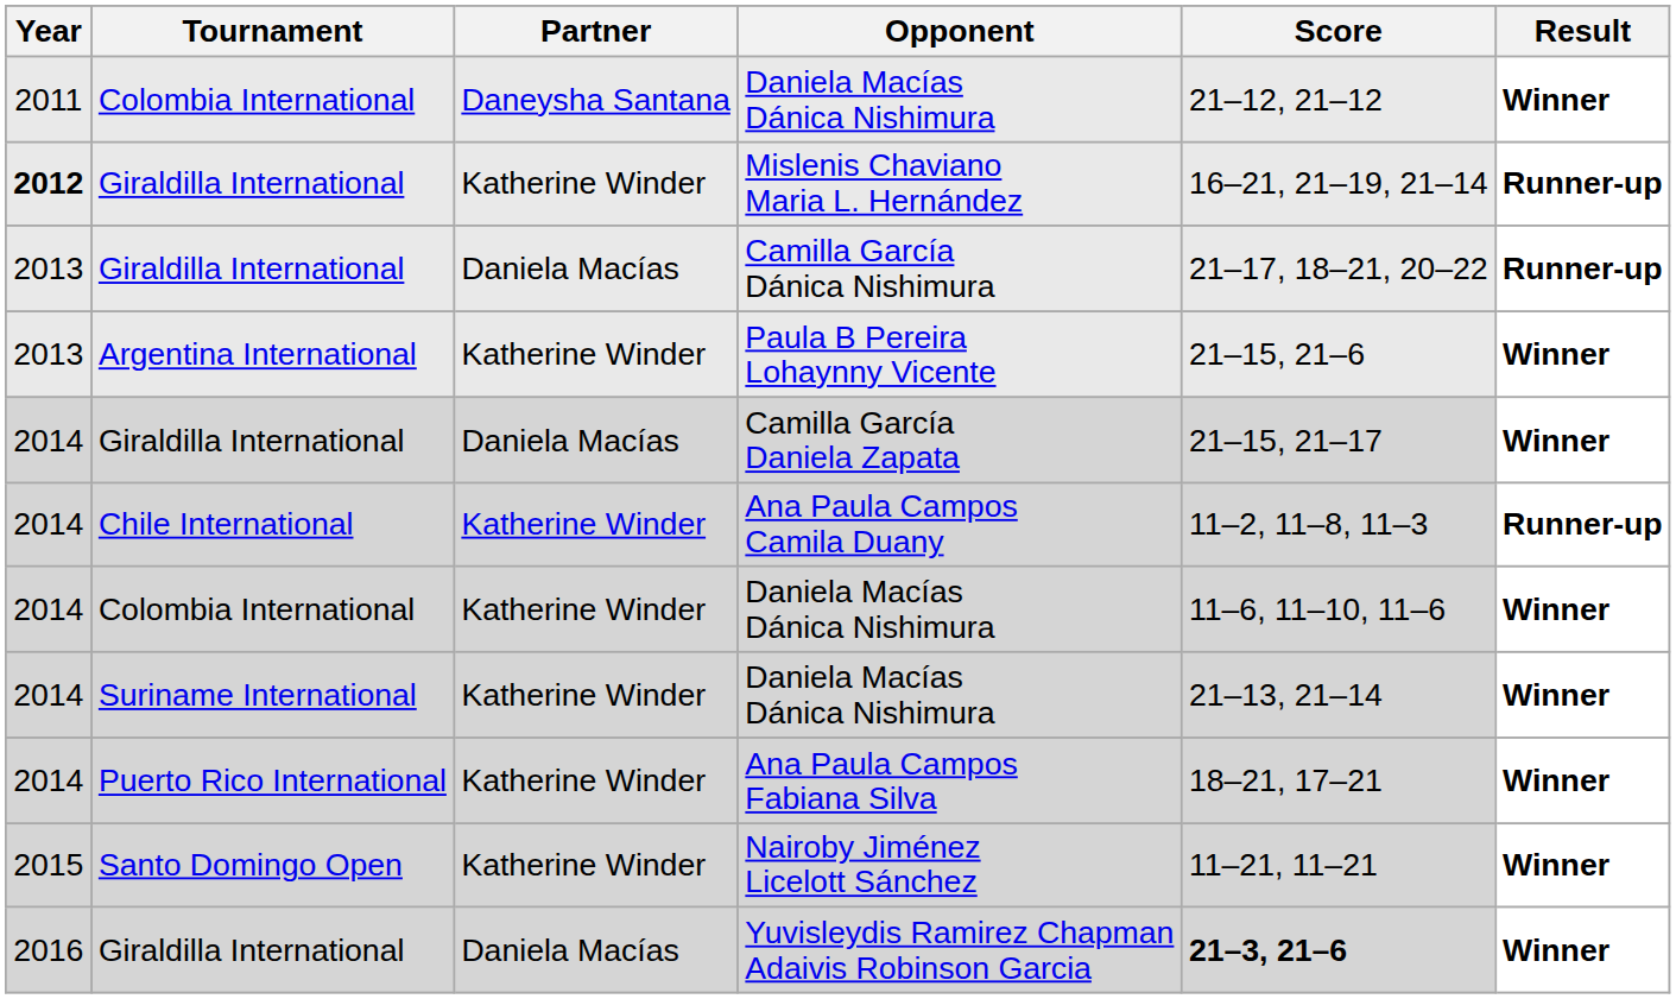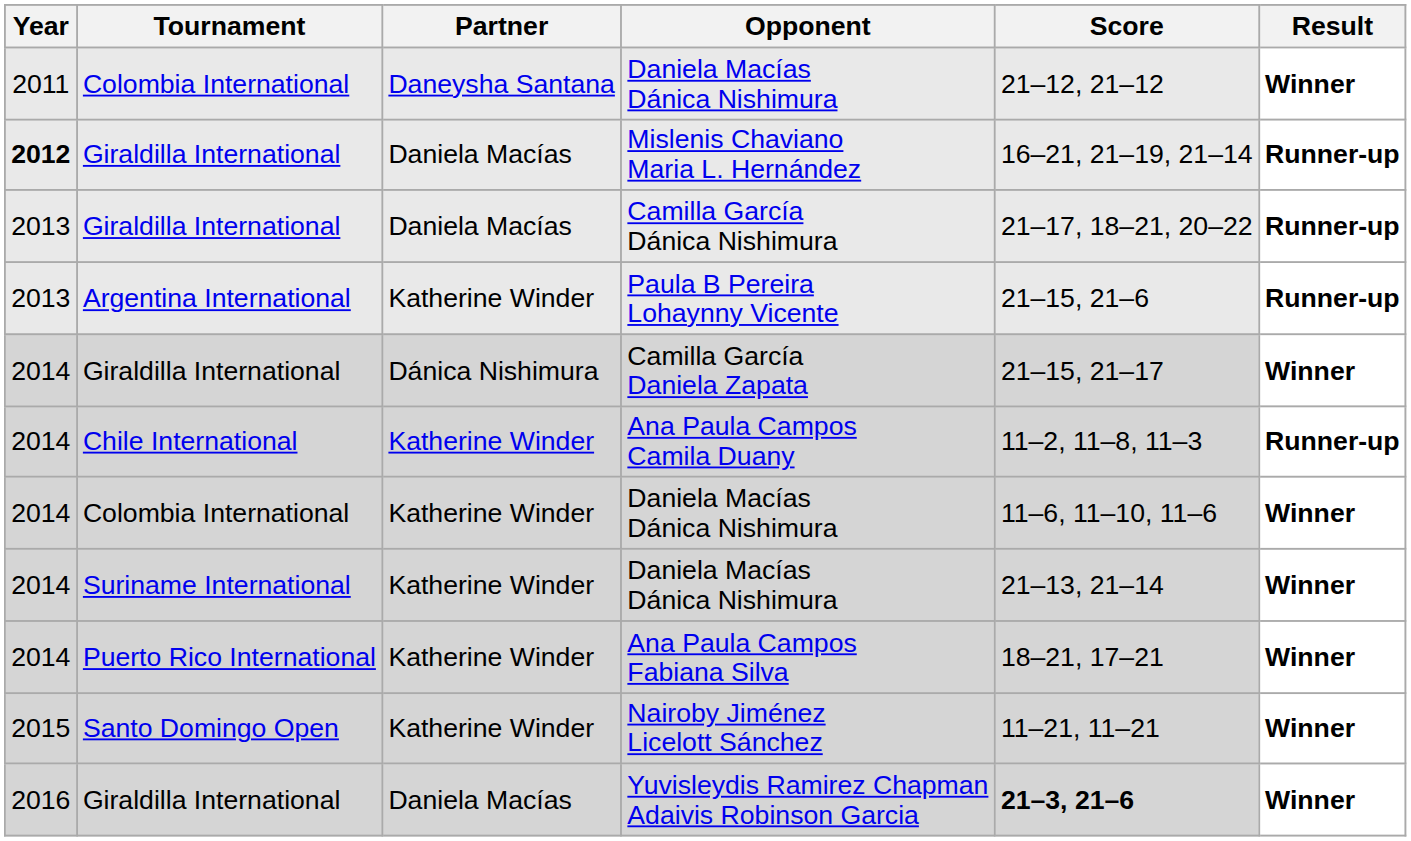Mislenis Chaviano Maria L. Hernández | Partner: Katherine Winder -> Daniela Macías
Paula B Pereira Lohaynny Vicente | Result: Winner -> Runner-up
Camilla García Daniela Zapata | Partner: Daniela Macías -> Dánica Nishimura
